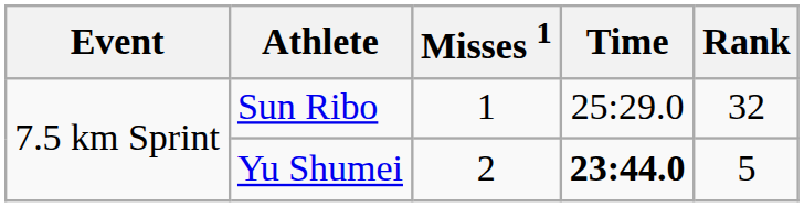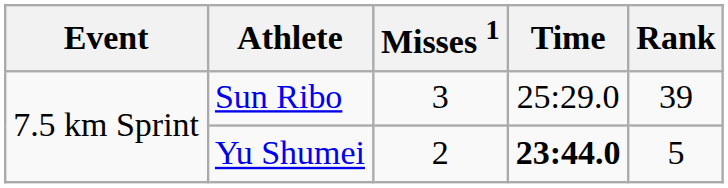Sun Ribo | Misses 1: 1 -> 3
Sun Ribo | Rank: 32 -> 39
